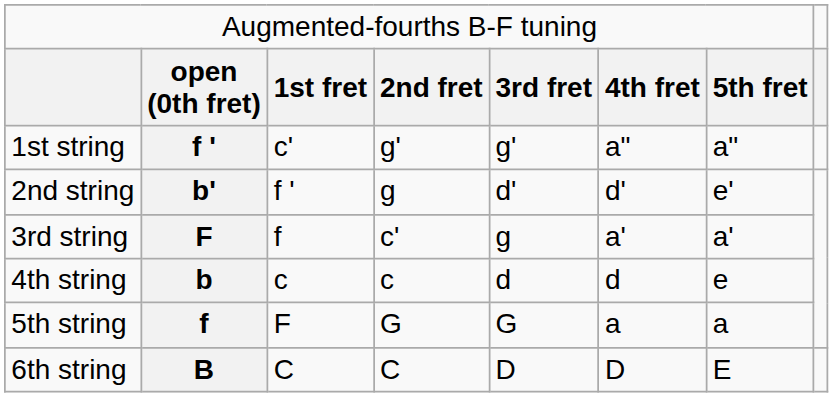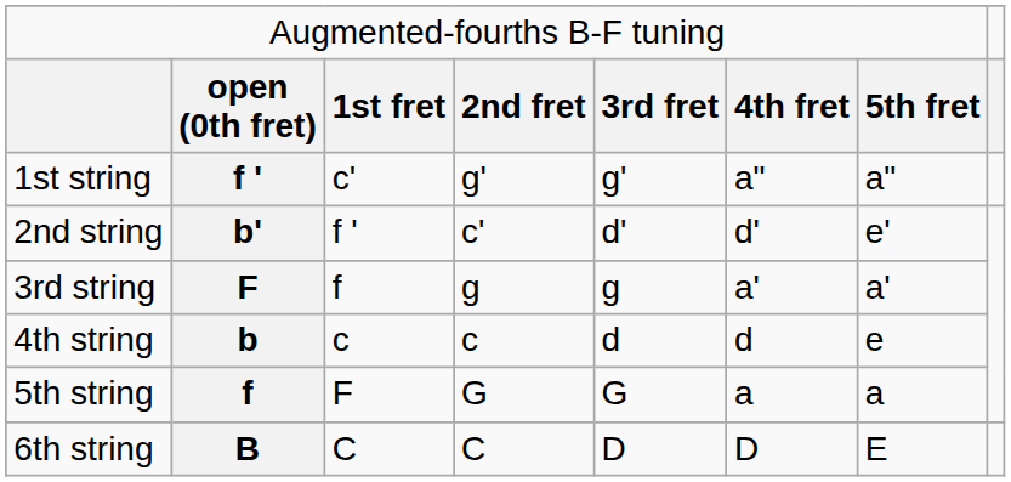2nd string | column 4: g -> c'
3rd string | column 4: c' -> g
